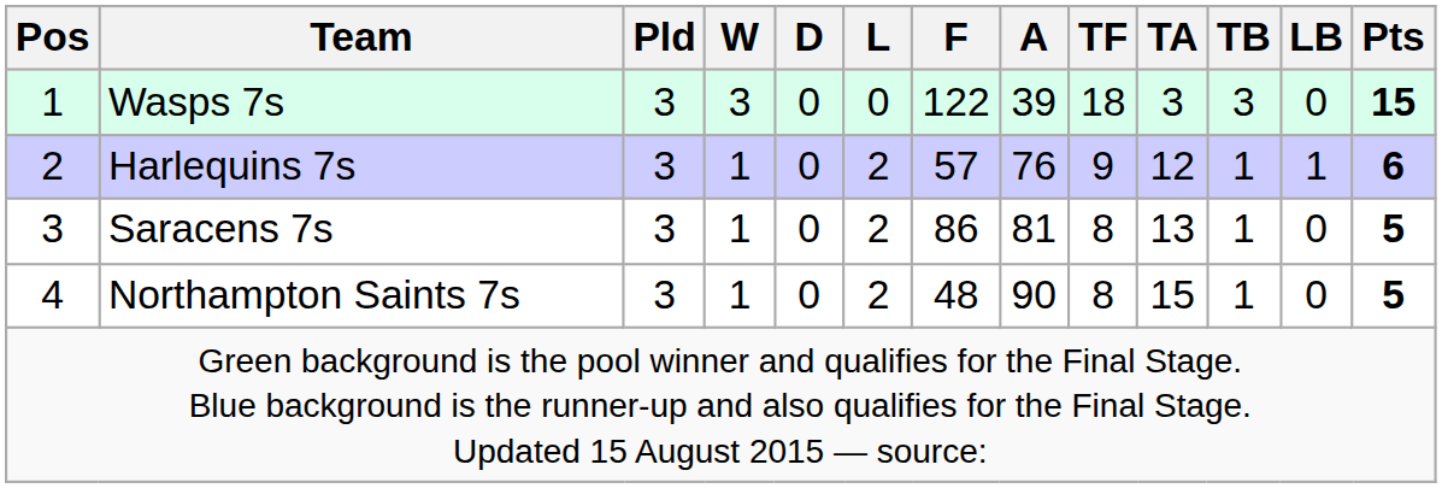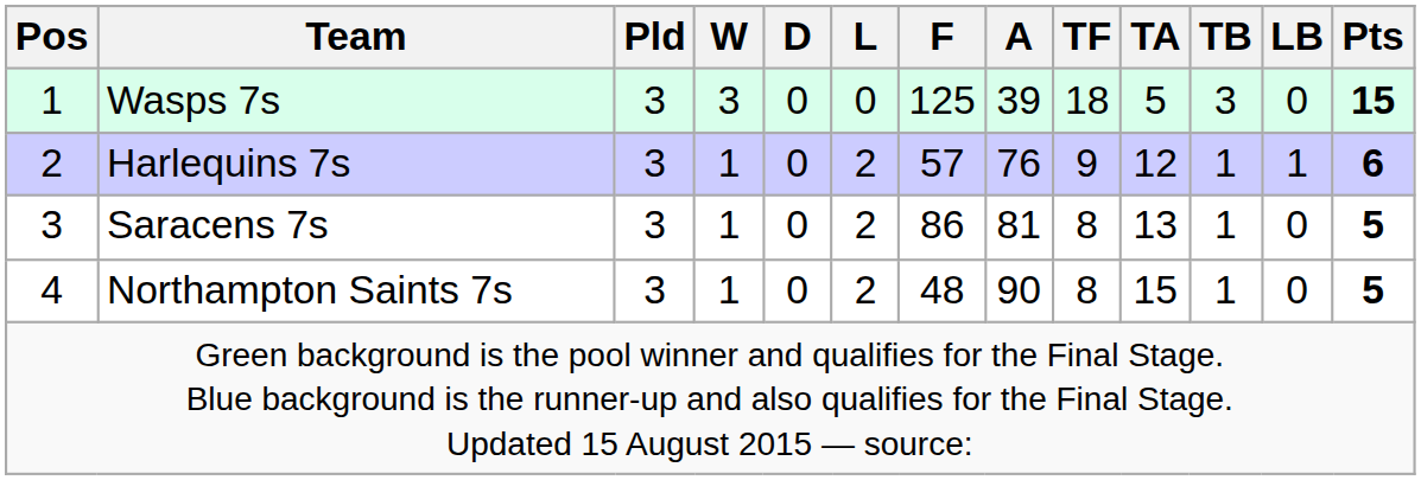Wasps 7s | F: 122 -> 125
Wasps 7s | TA: 3 -> 5
